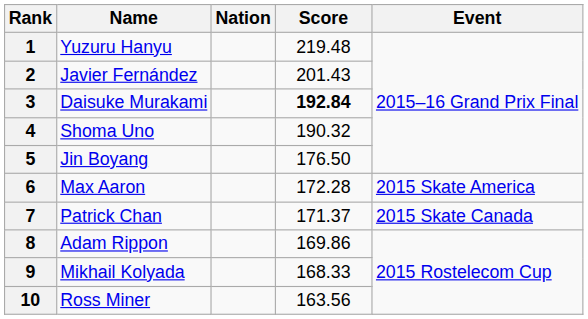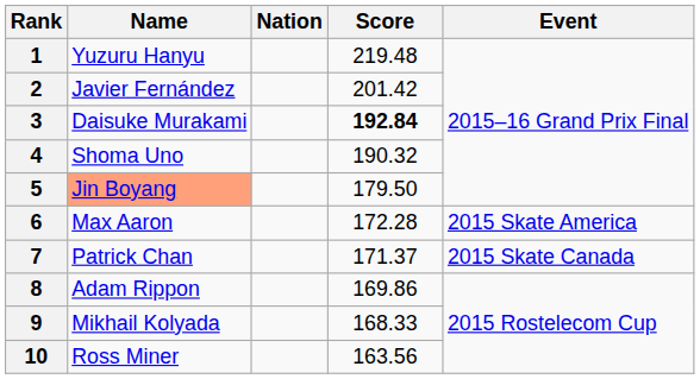2 | Score: 201.43 -> 201.42
5 | Name: no background -> lightsalmon background
5 | Score: 176.50 -> 179.50
